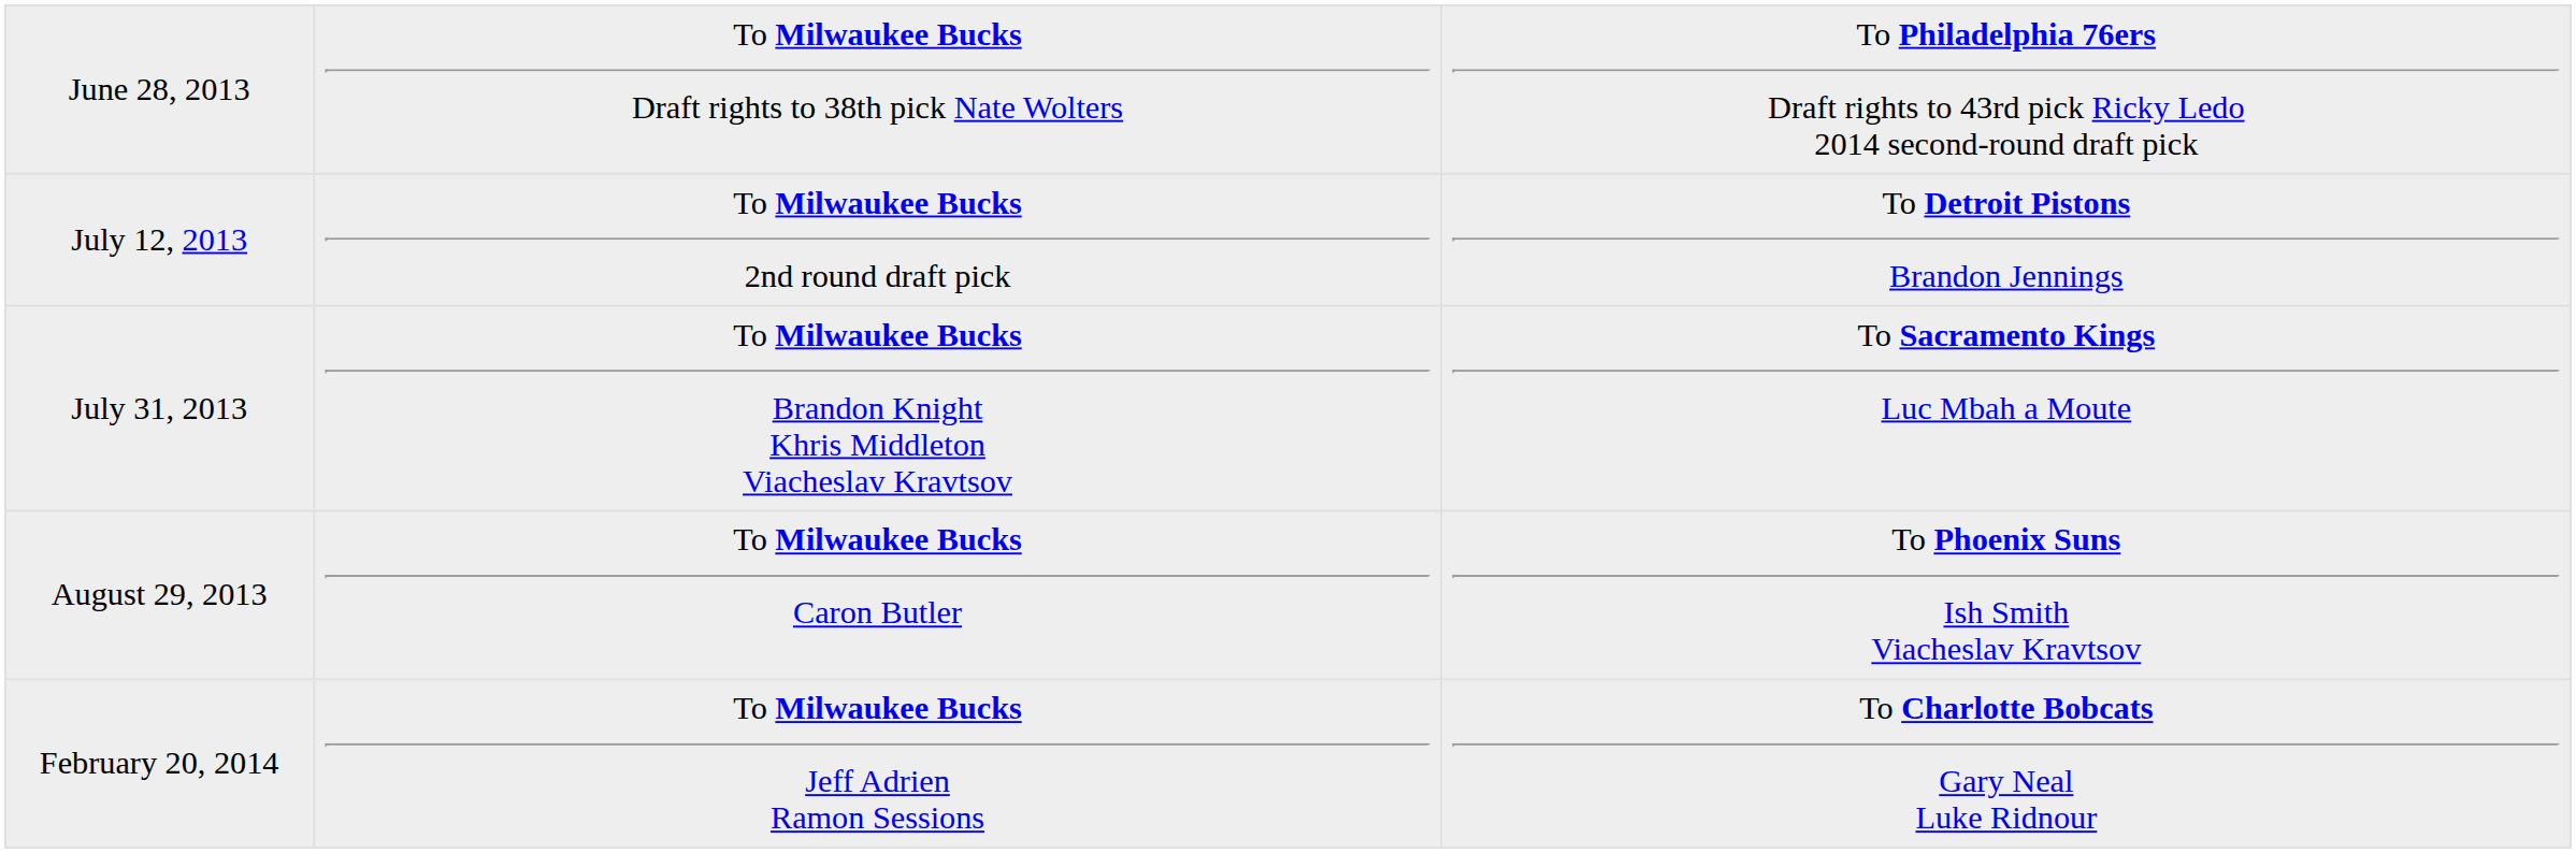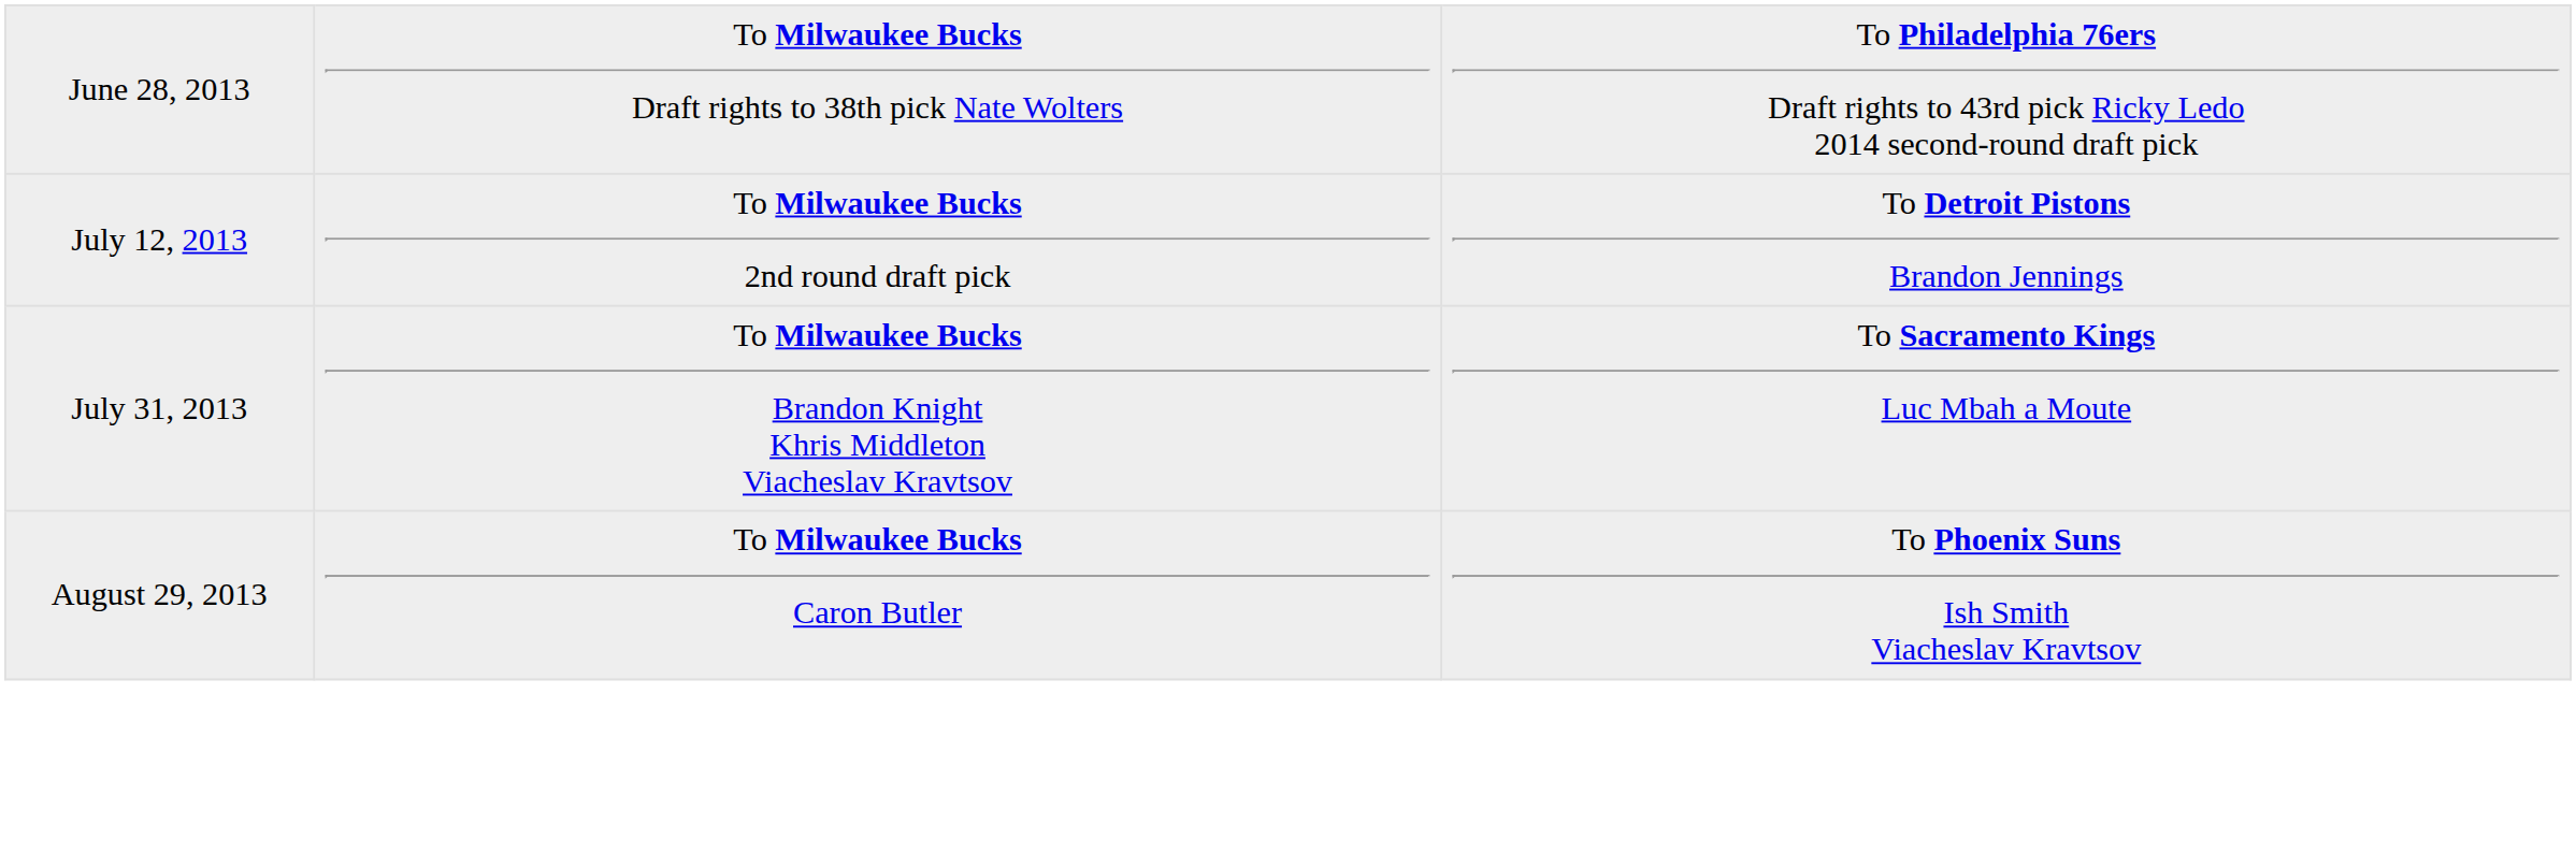- row: February 20, 2014 | To Milwaukee Bucks Jeff Adrien Ramon Sessions | To Charlotte Bobcats Gary Neal Luke Ridnour
